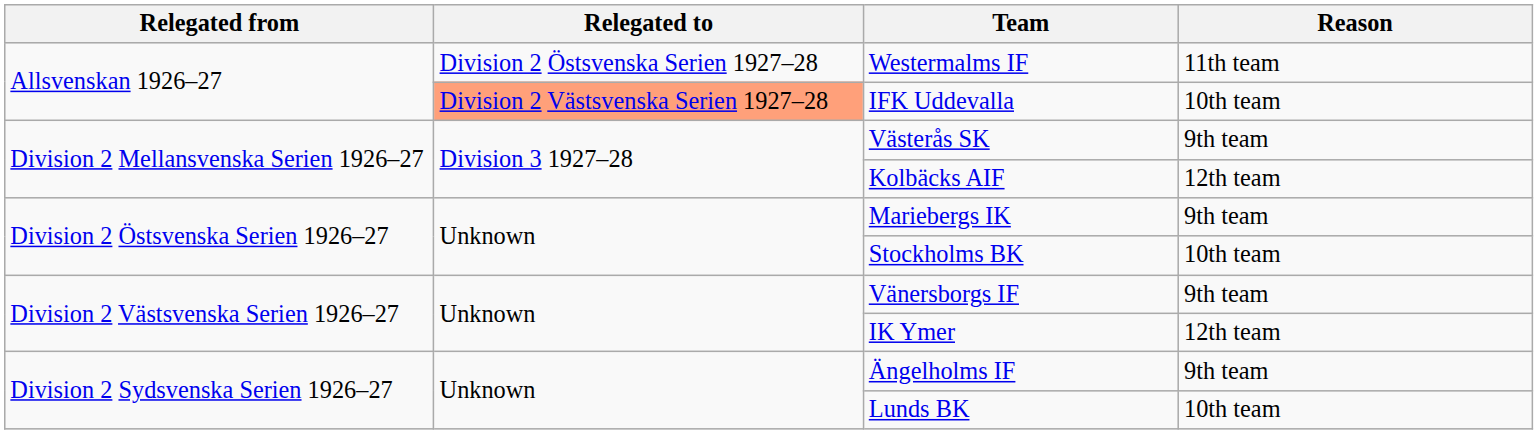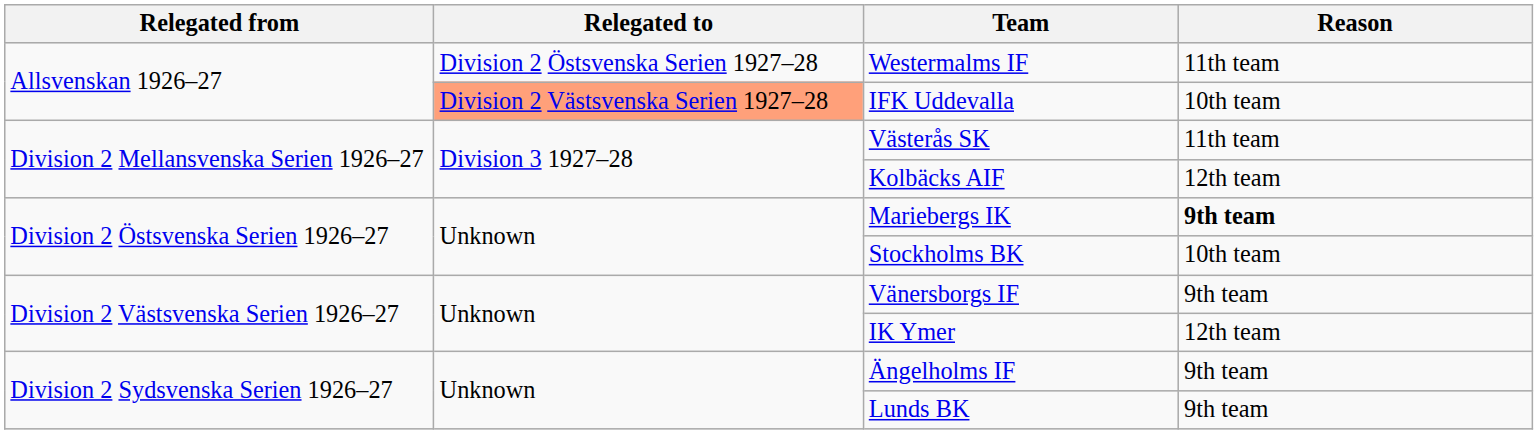Västerås SK | Reason: 9th team -> 11th team
Mariebergs IK | Reason: normal -> bold
Lunds BK | Reason: 10th team -> 9th team
